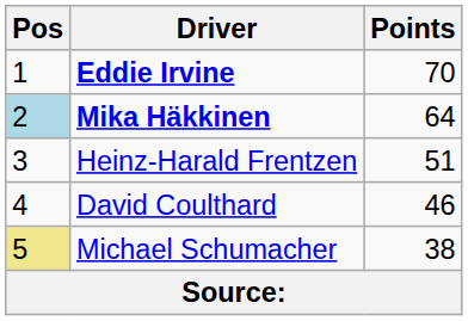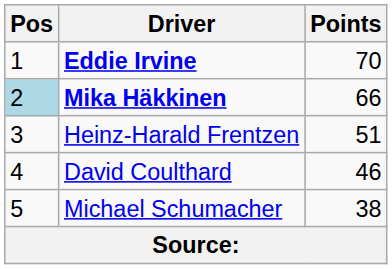Mika Häkkinen | Points: 64 -> 66
Michael Schumacher | Pos: khaki background -> no background
